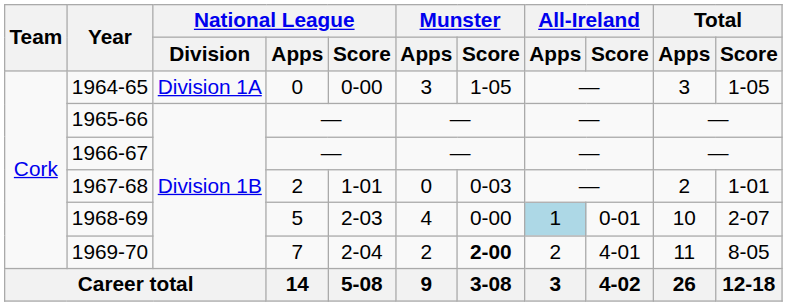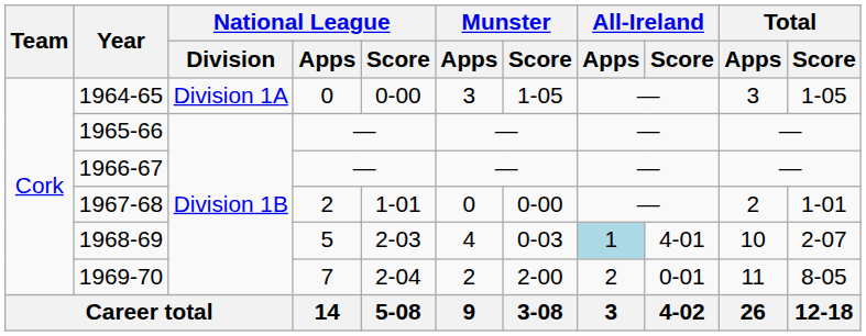1967-68 | Munster / Score: 0-03 -> 0-00
1968-69 | Munster / Score: 0-00 -> 0-03
1968-69 | All-Ireland / Score: 0-01 -> 4-01
1969-70 | Munster / Score: bold -> normal
1969-70 | All-Ireland / Score: 4-01 -> 0-01
